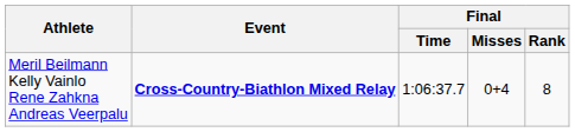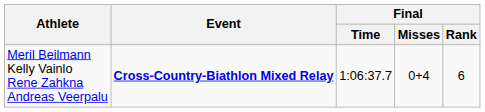Meril Beilmann Kelly Vainlo Rene Zahkna Andreas Veerpalu | Final / Rank: 8 -> 6
